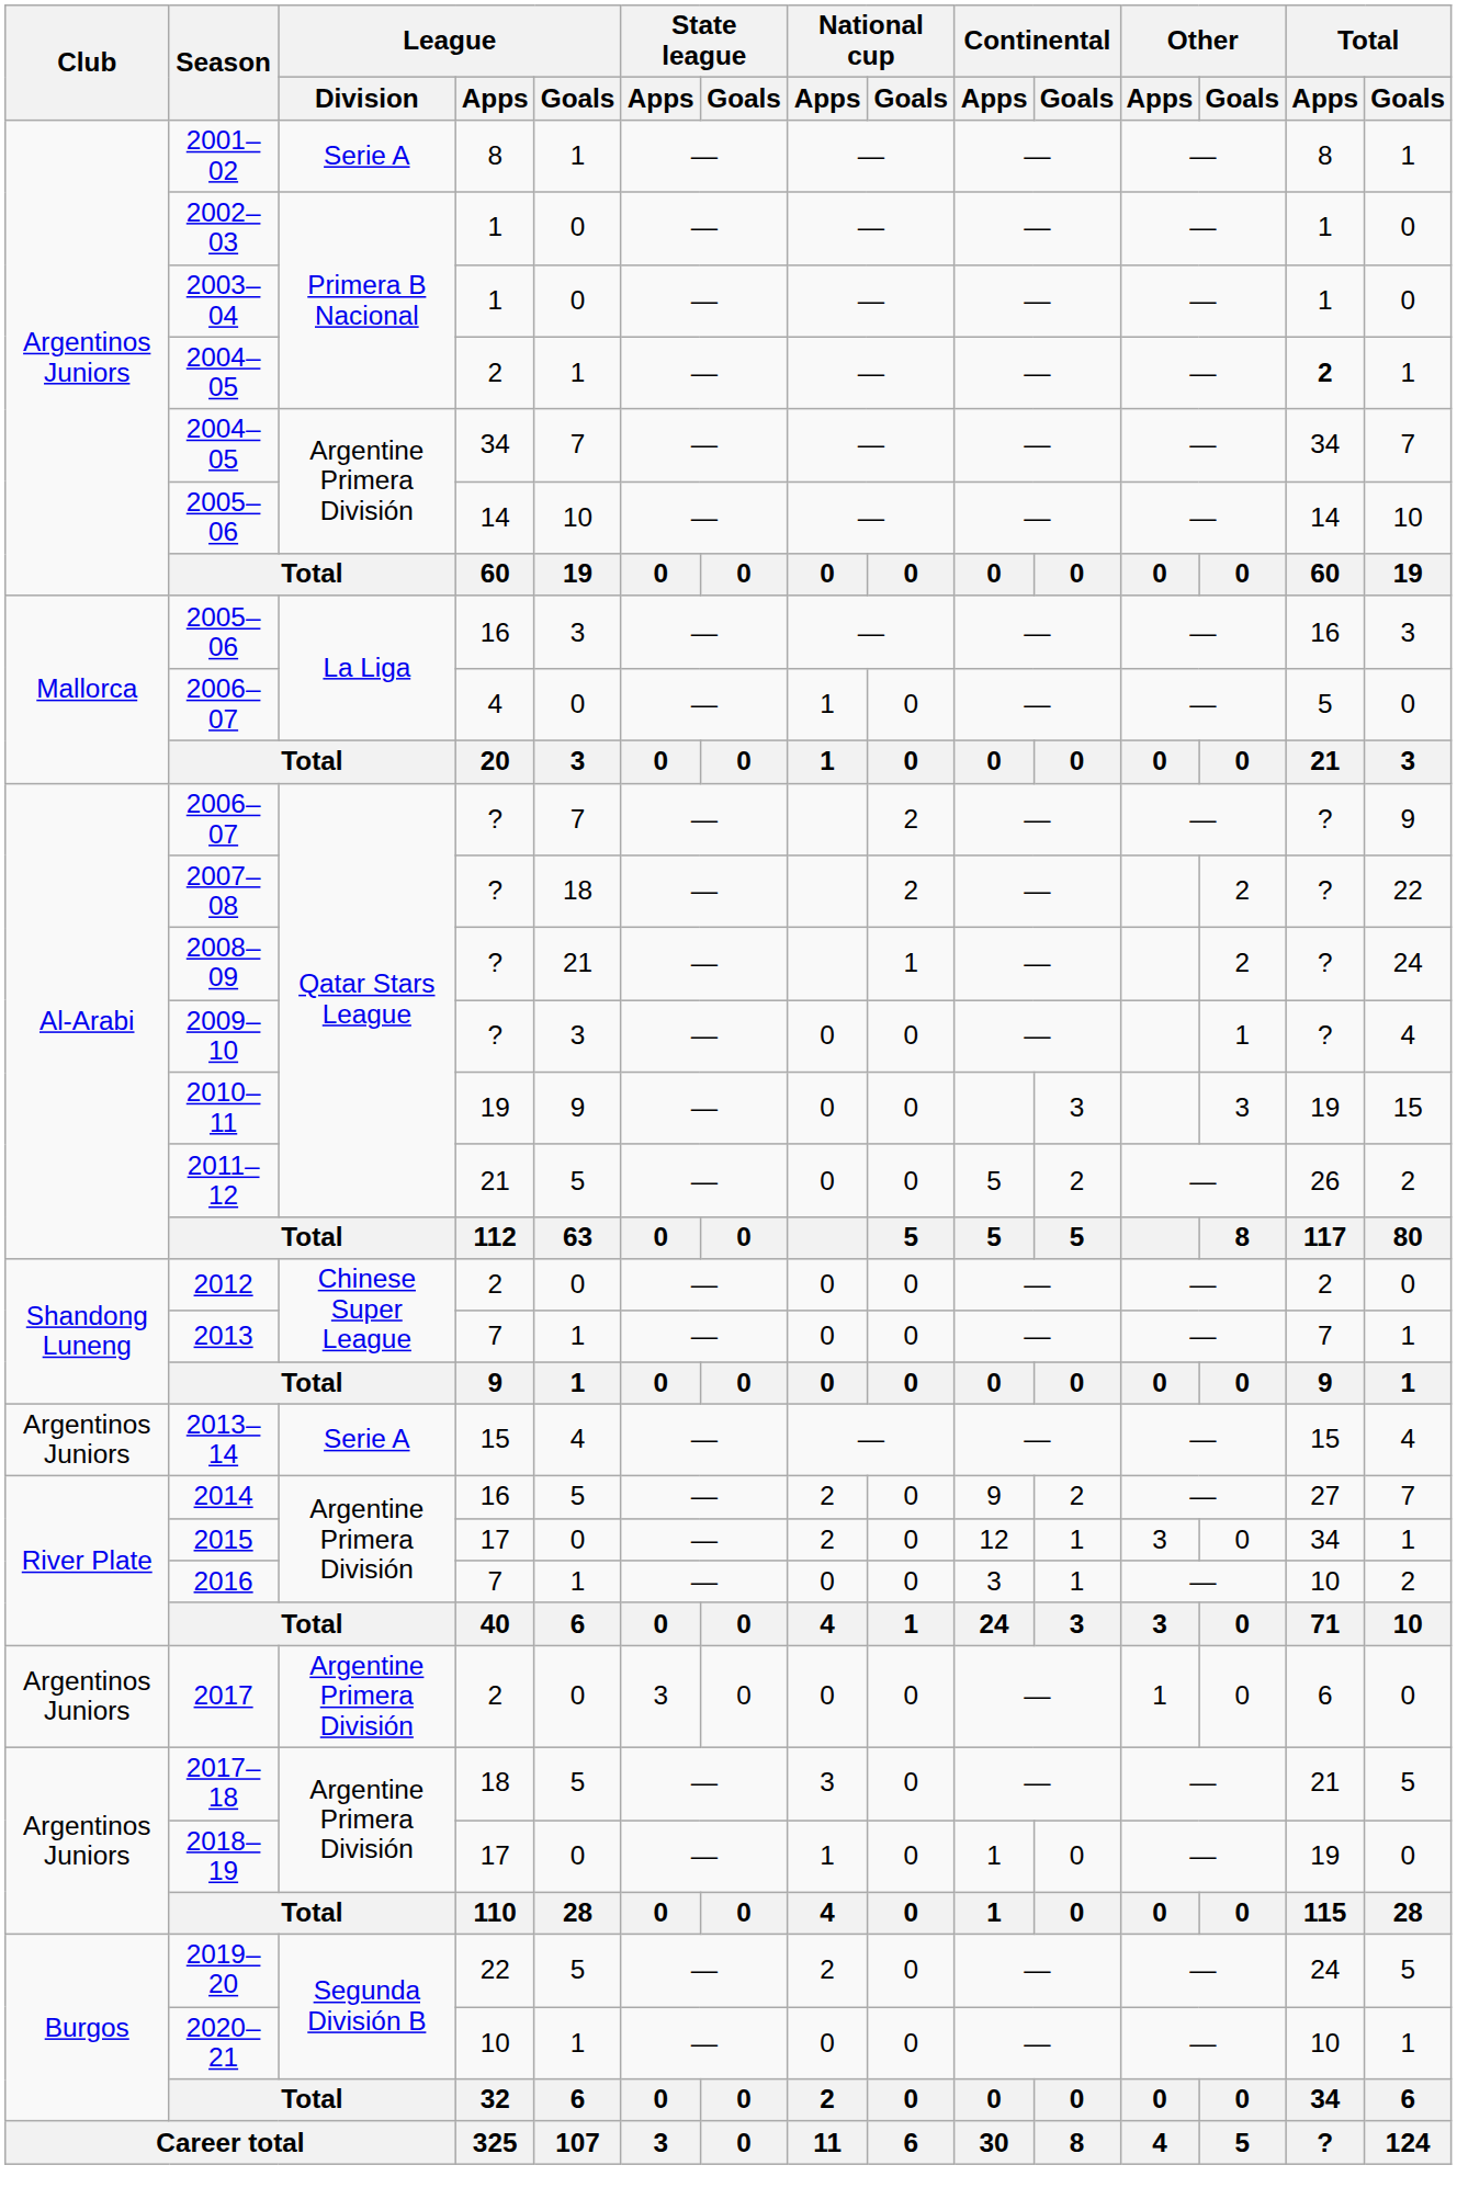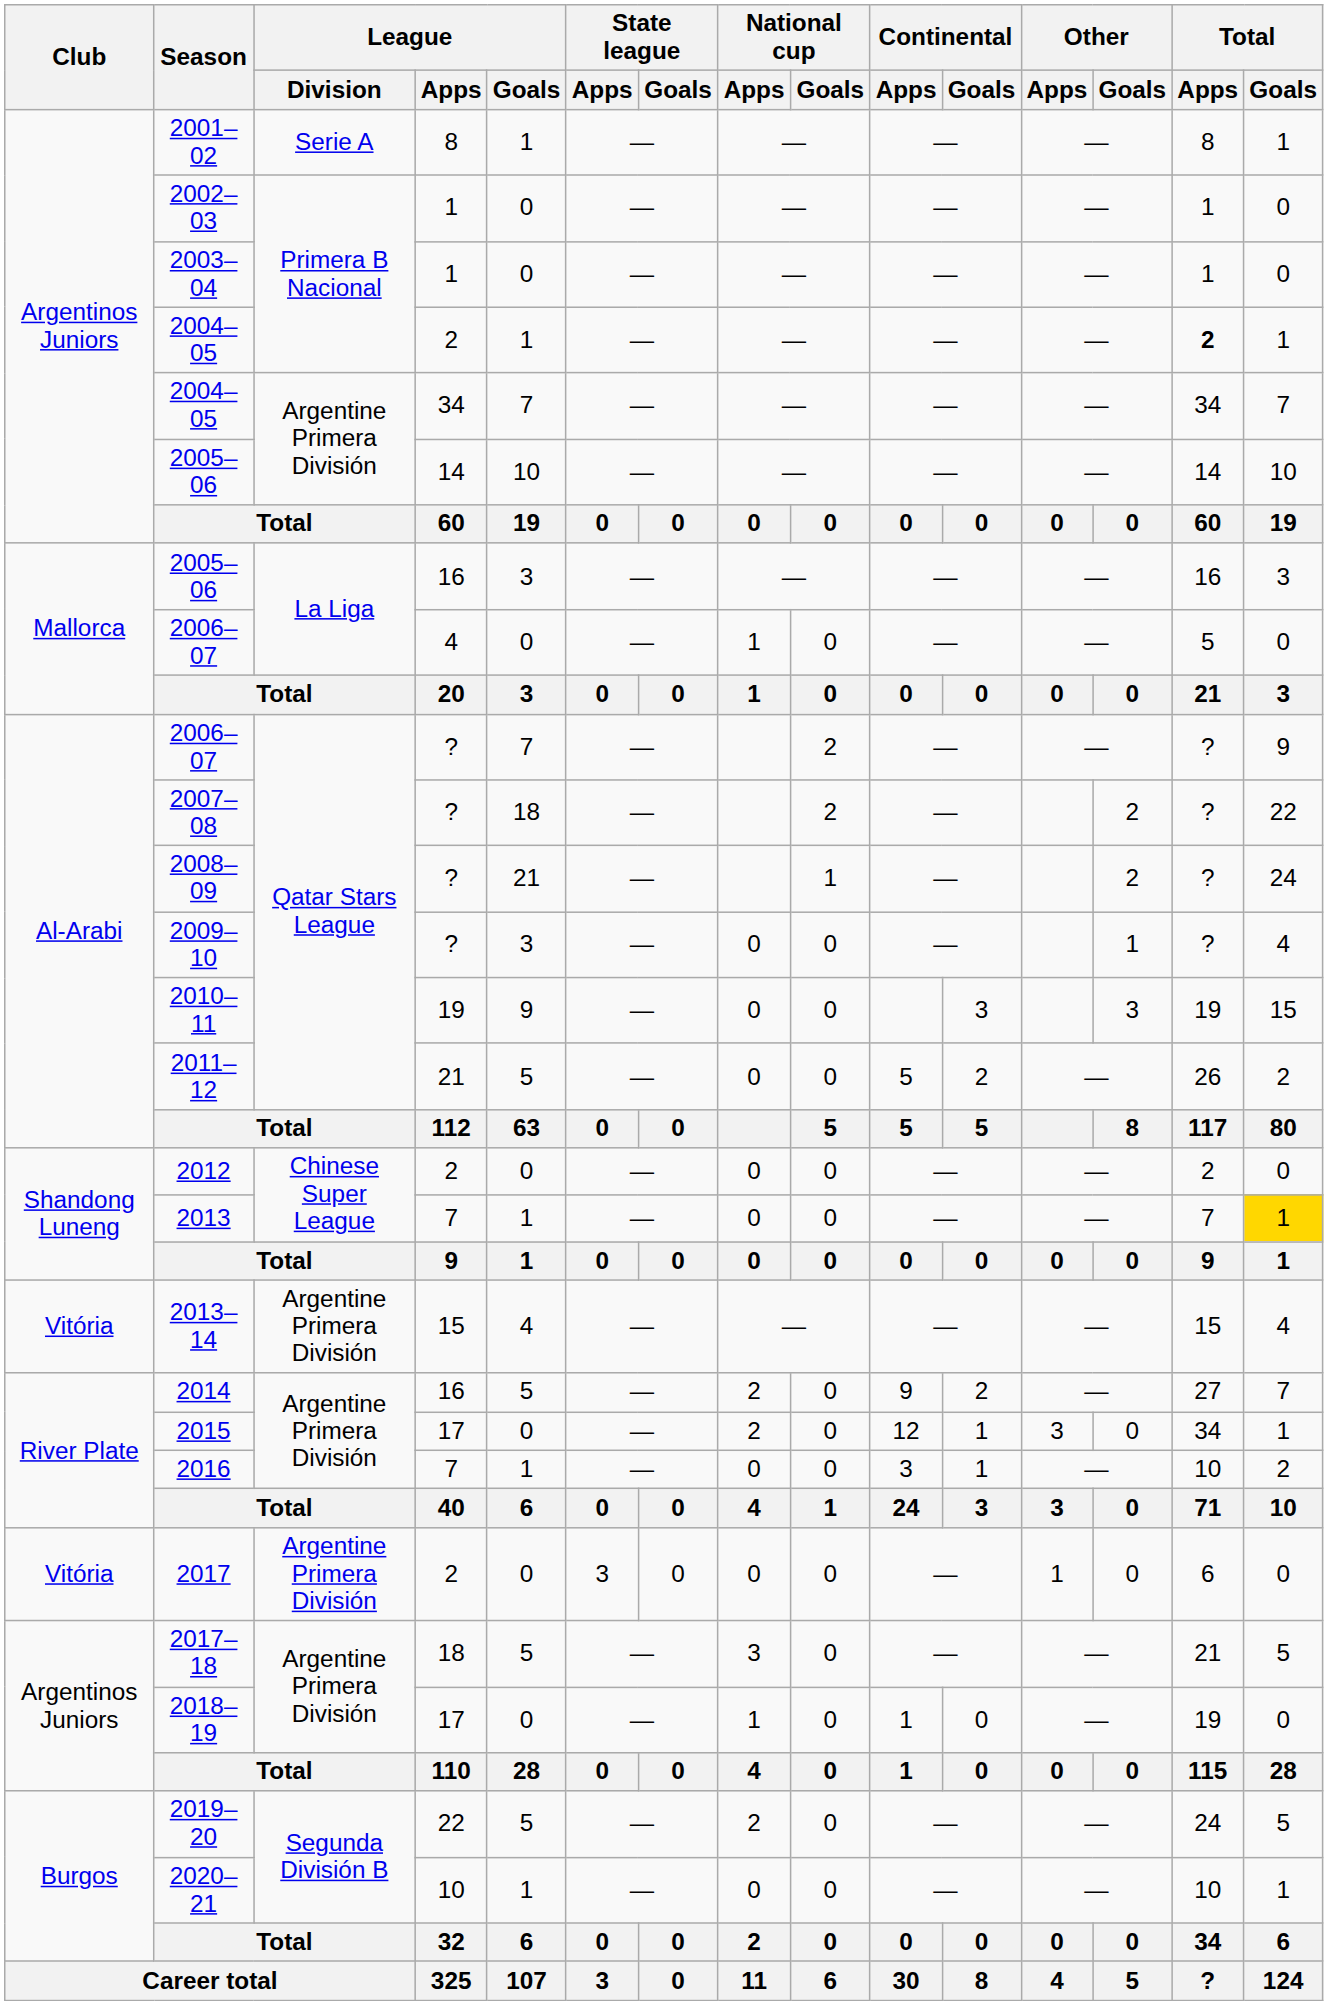2013 | Total / Goals: no background -> gold background
2013–14 | Club: Argentinos Juniors -> Vitória
2013–14 | League / Division: Serie A -> Argentine Primera División
2017 | Club: Argentinos Juniors -> Vitória
